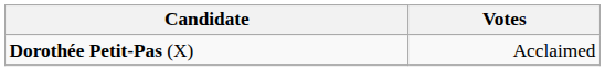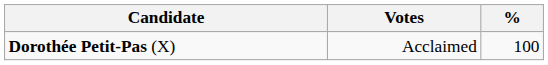+ column: % | 100
